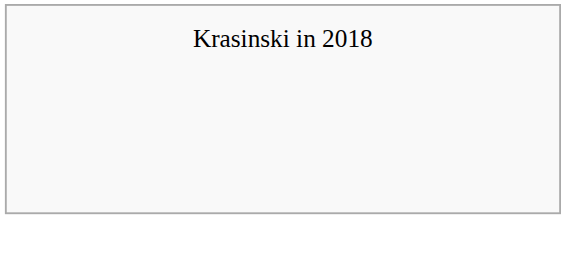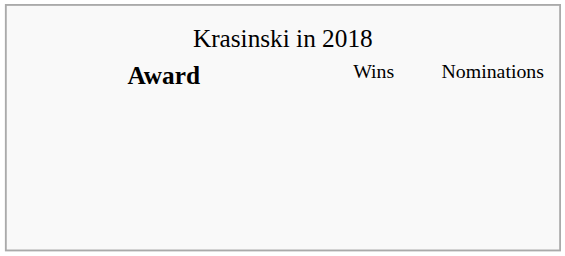+ row: Award | Wins | Nominations
